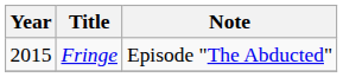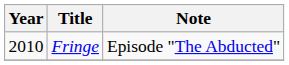Fringe | Year: 2015 -> 2010
